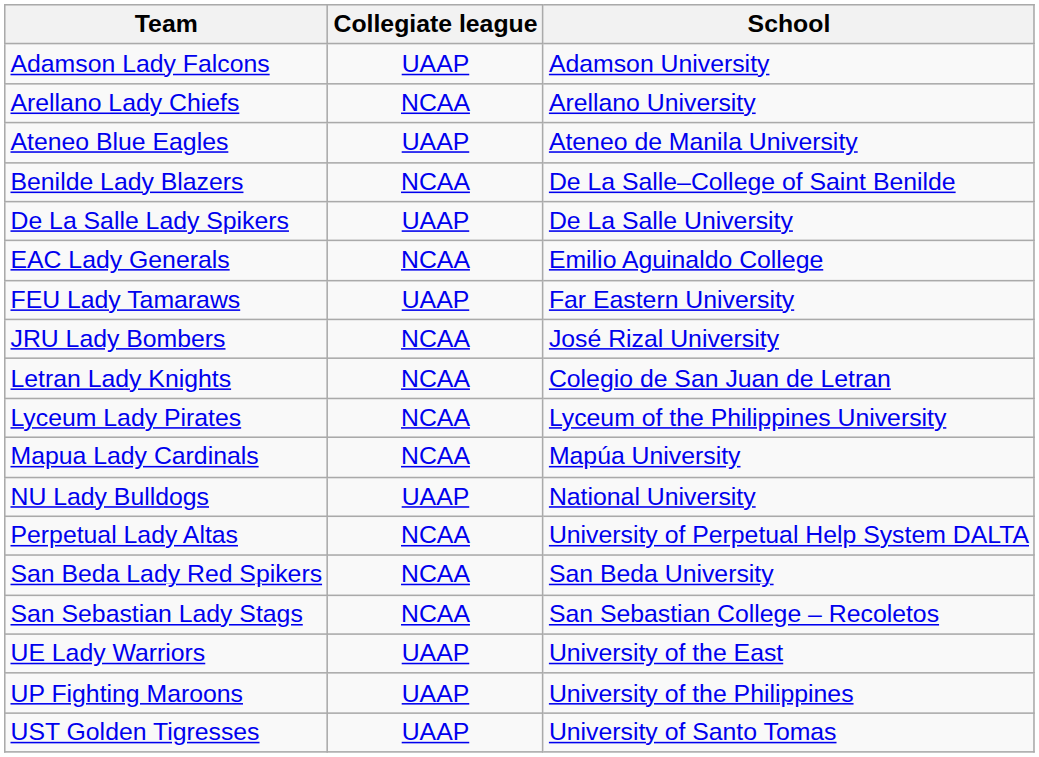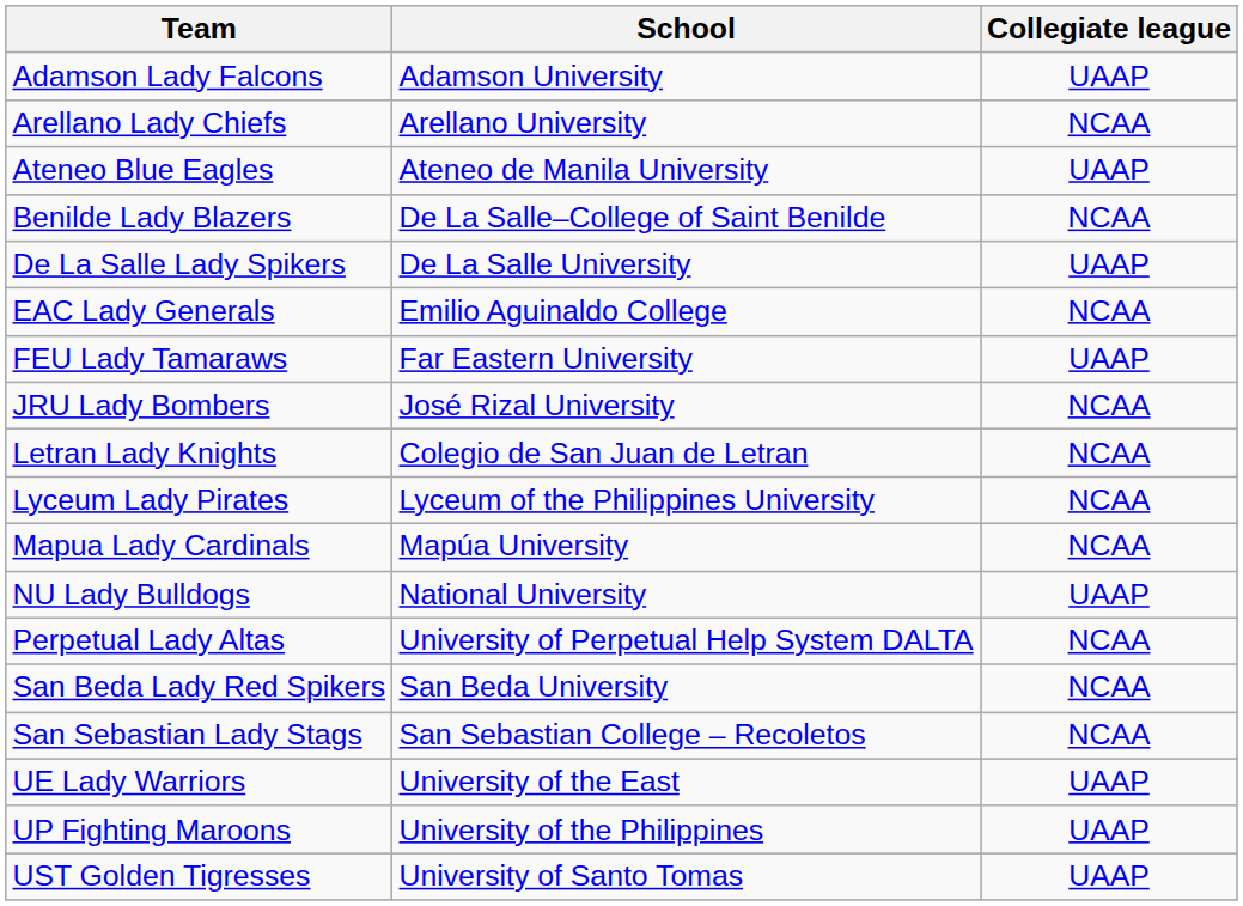columns swapped: School <-> Collegiate league
